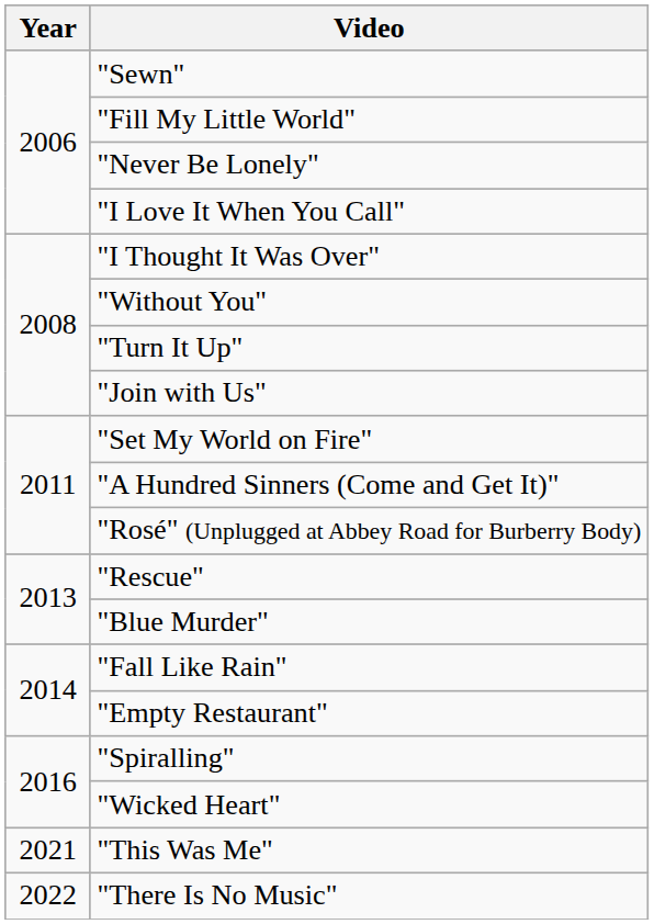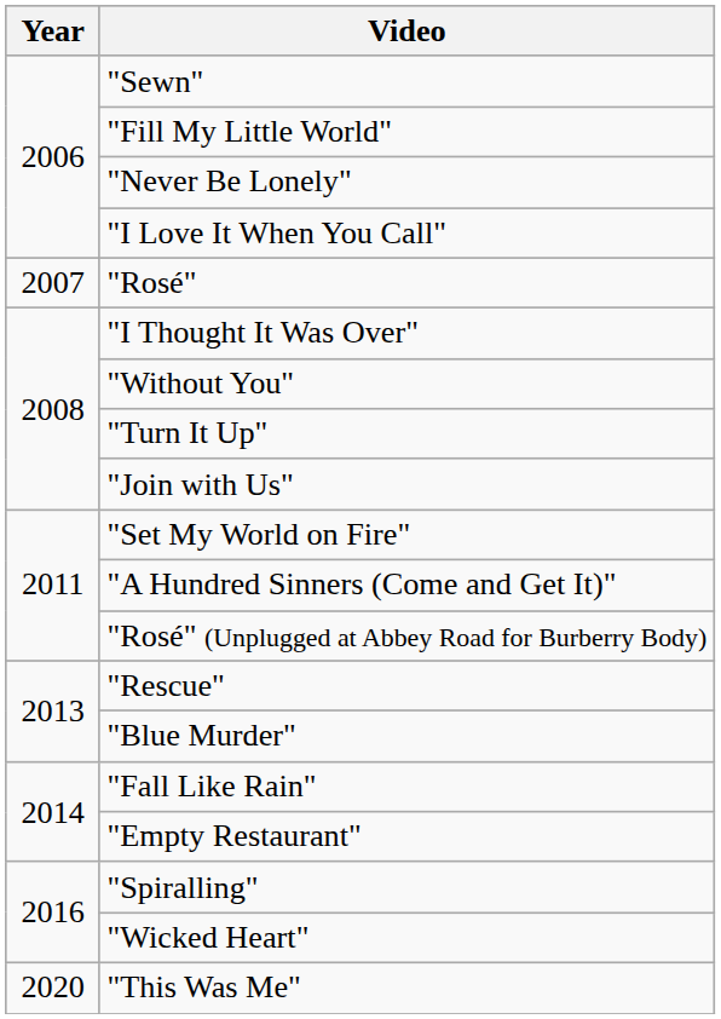+ row: 2007 | "Rosé"
"This Was Me" | Year: 2021 -> 2020
- row: 2022 | "There Is No Music"
